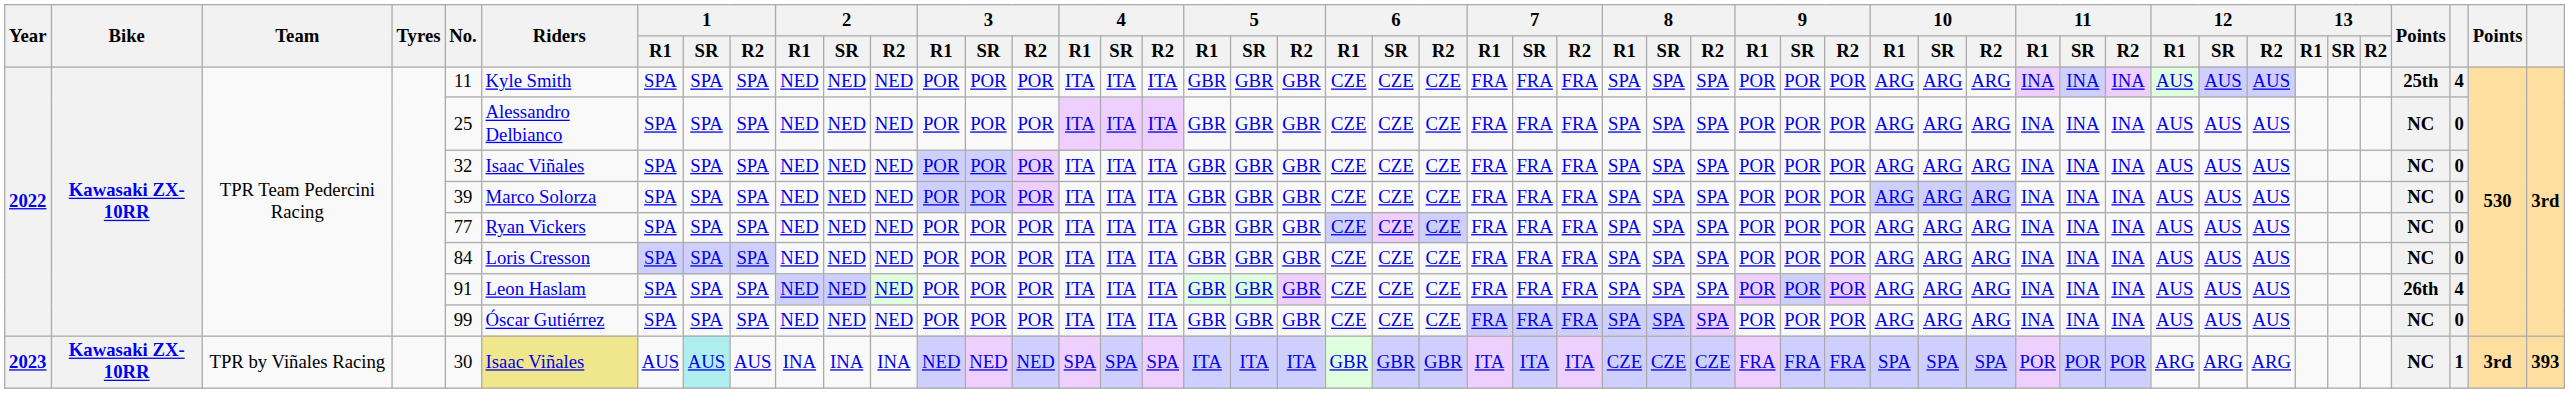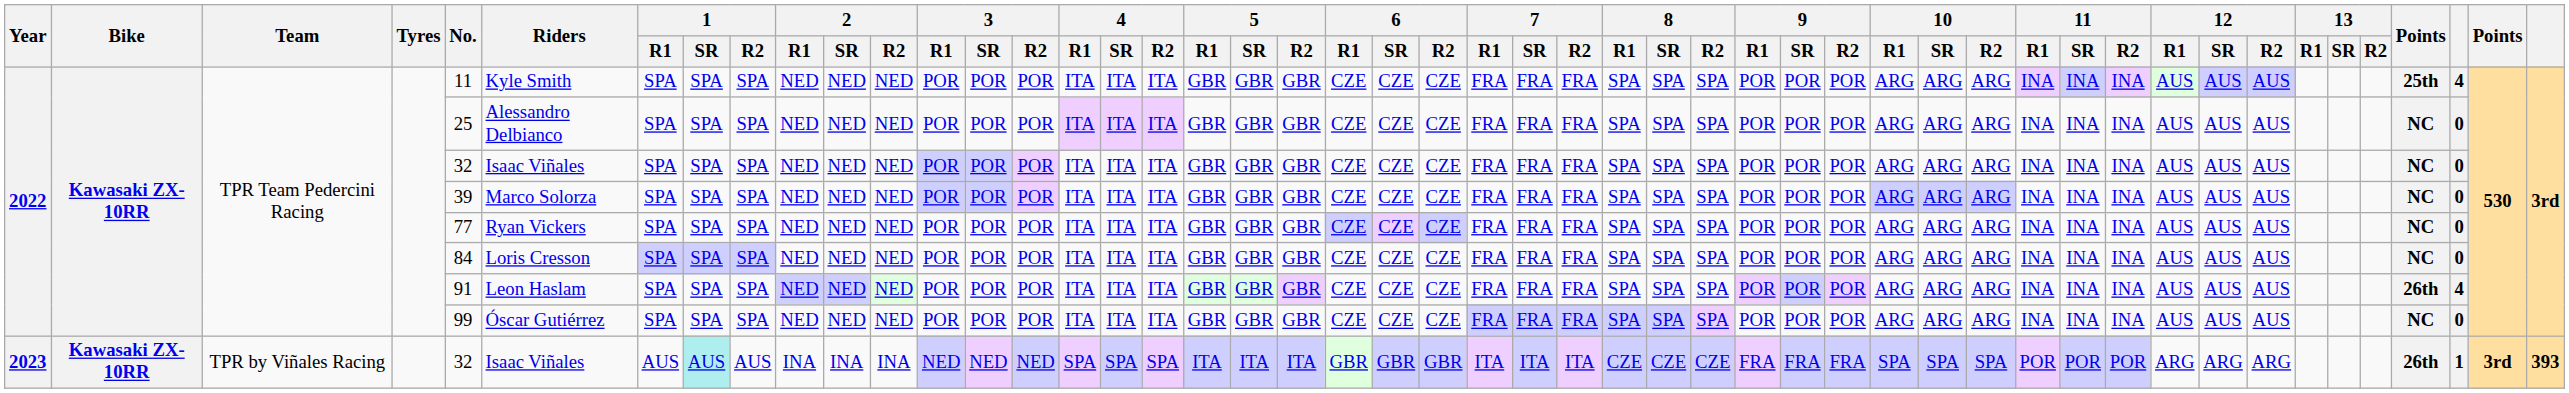2023 | No.: 30 -> 32
2023 | Riders: khaki background -> no background
2023 | column 46: NC -> 26th
